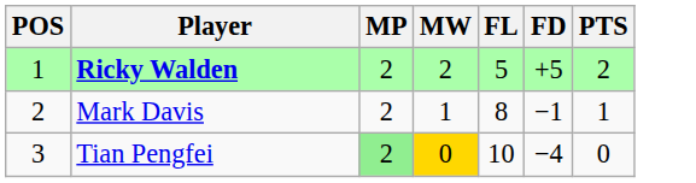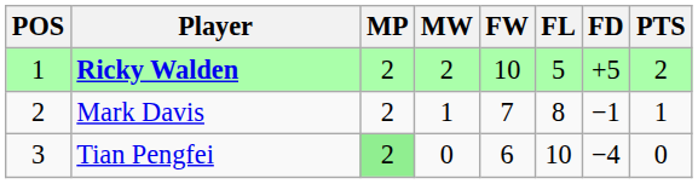+ column: FW | 10 | 7 | 6
Tian Pengfei | MW: gold background -> no background
